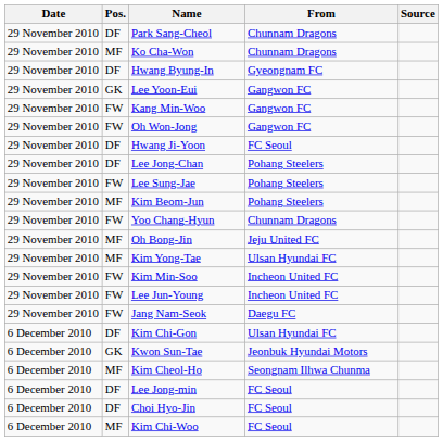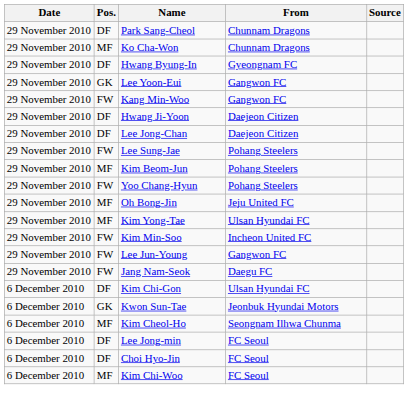- row: 29 November 2010 | FW | Oh Won-Jong | Gangwon FC
Hwang Ji-Yoon | From: FC Seoul -> Daejeon Citizen
Lee Jong-Chan | From: Pohang Steelers -> Daejeon Citizen
Yoo Chang-Hyun | From: Chunnam Dragons -> Pohang Steelers
Lee Jun-Young | From: Incheon United FC -> Gangwon FC
